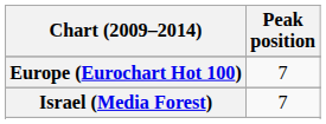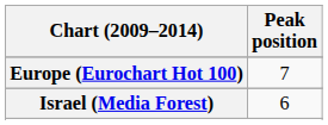Israel (Media Forest) | Peak position: 7 -> 6
